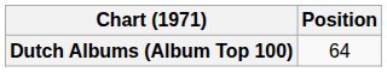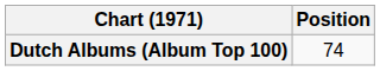Dutch Albums (Album Top 100) | Position: 64 -> 74
